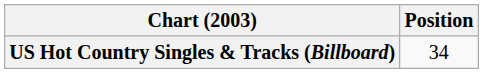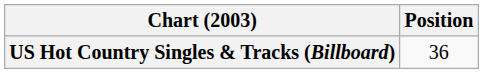US Hot Country Singles & Tracks (Billboard) | Position: 34 -> 36
